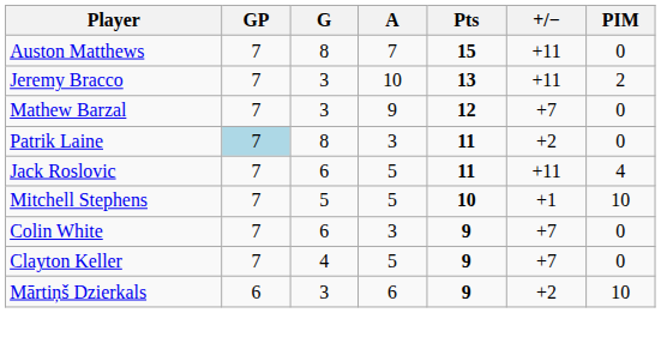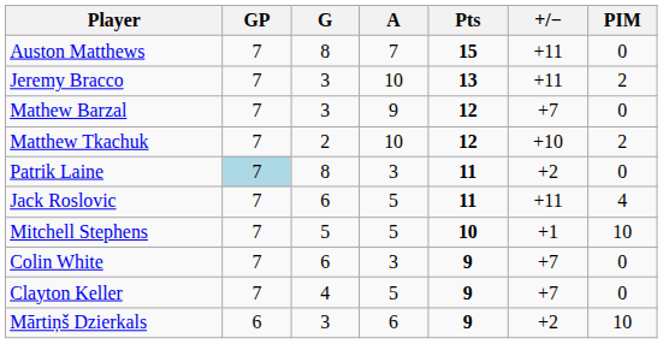+ row: Matthew Tkachuk | 7 | 2 | 10 | 12 | +10 | 2
